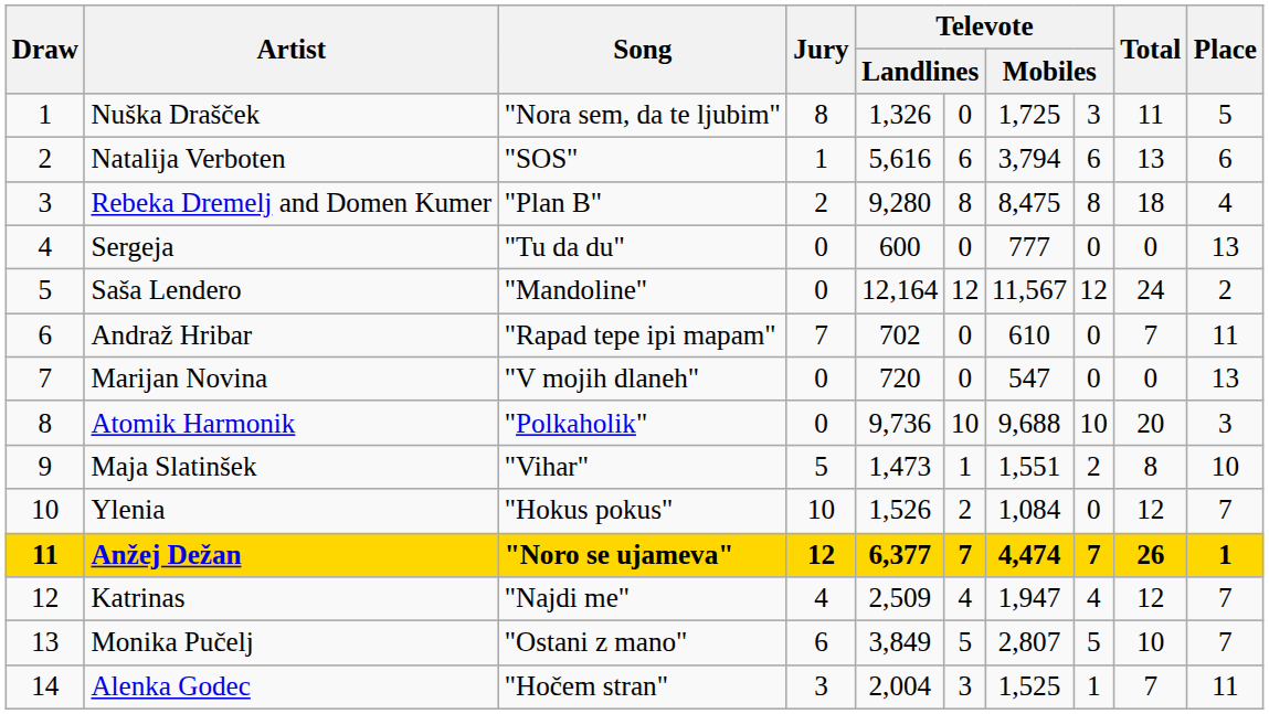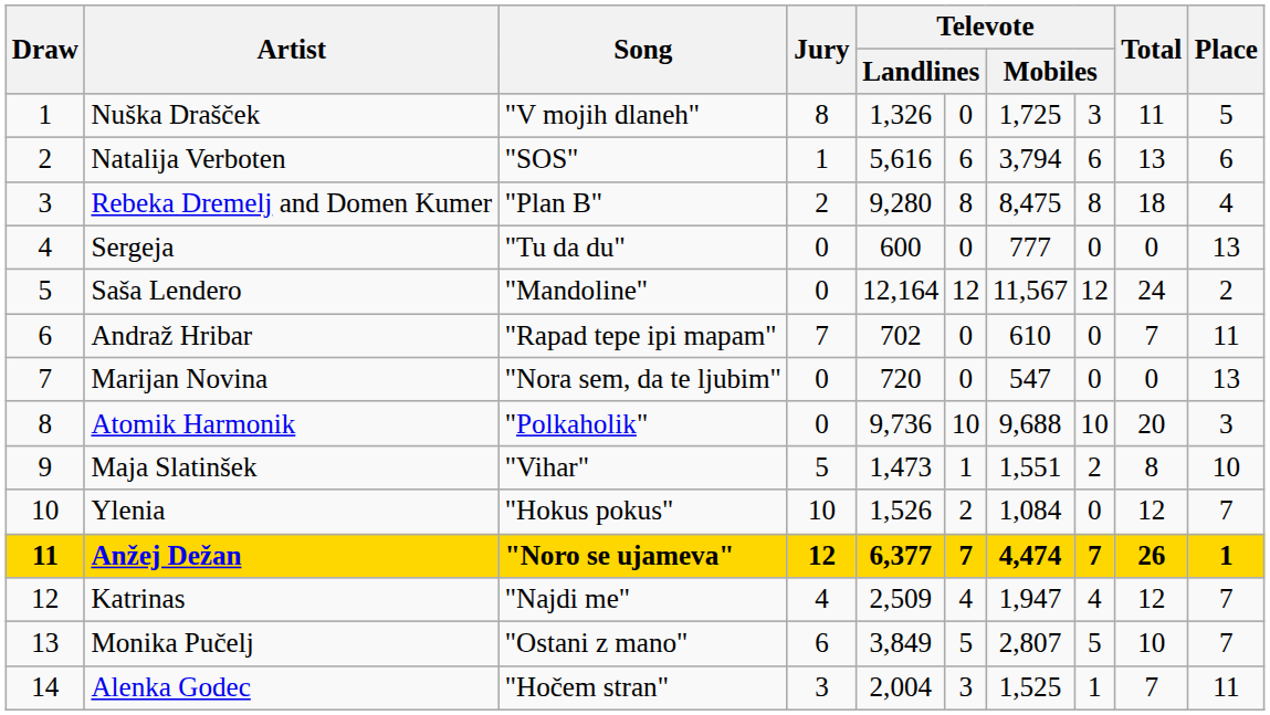Nuška Drašček | Song: "Nora sem, da te ljubim" -> "V mojih dlaneh"
Marijan Novina | Song: "V mojih dlaneh" -> "Nora sem, da te ljubim"
